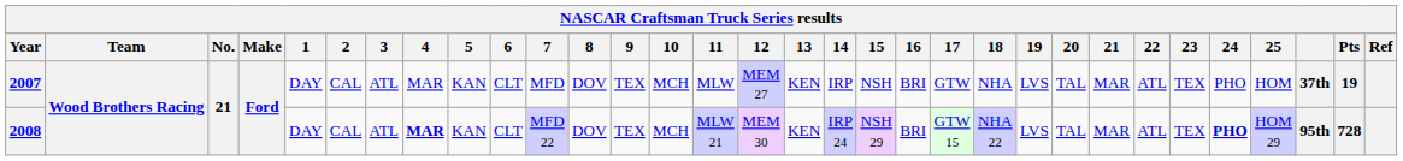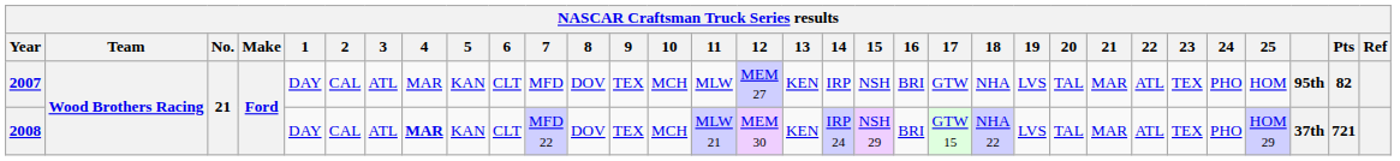2007 | column 30: 37th -> 95th
2007 | Pts: 19 -> 82
2008 | 24: bold -> normal
2008 | column 30: 95th -> 37th
2008 | Pts: 728 -> 721
